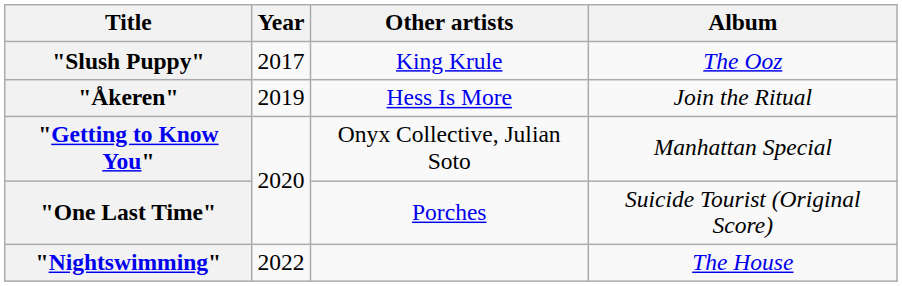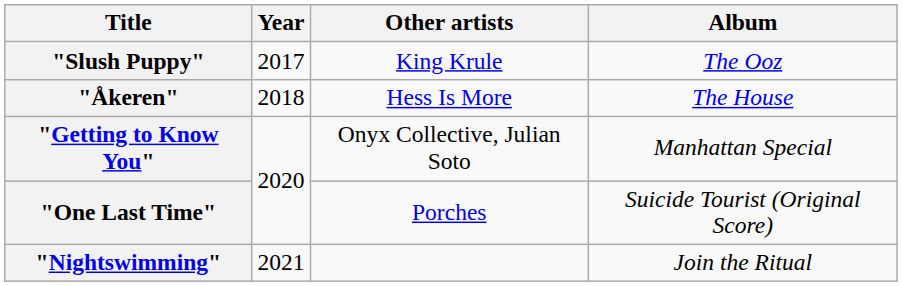"Åkeren" | Year: 2019 -> 2018
"Åkeren" | Album: Join the Ritual -> The House
"Nightswimming" | Year: 2022 -> 2021
"Nightswimming" | Album: The House -> Join the Ritual
